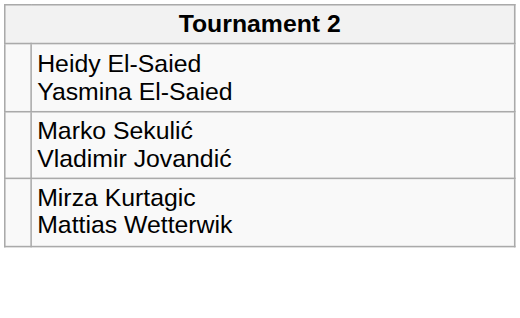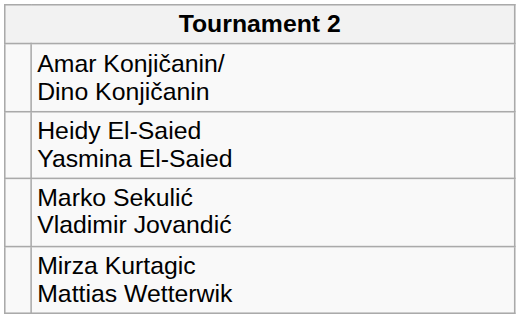+ row: Amar Konjičanin/ Dino Konjičanin
